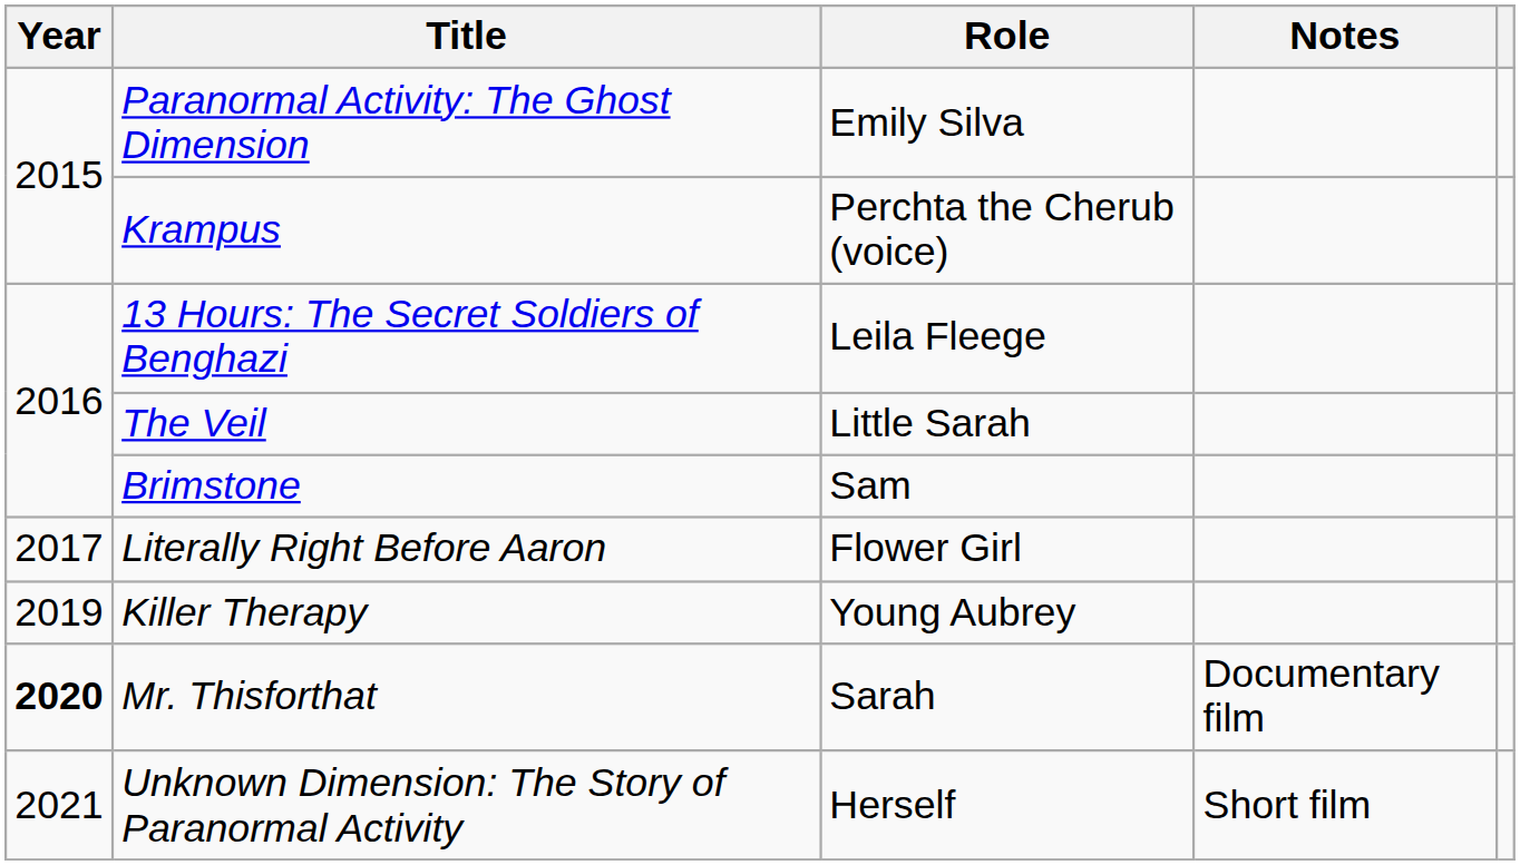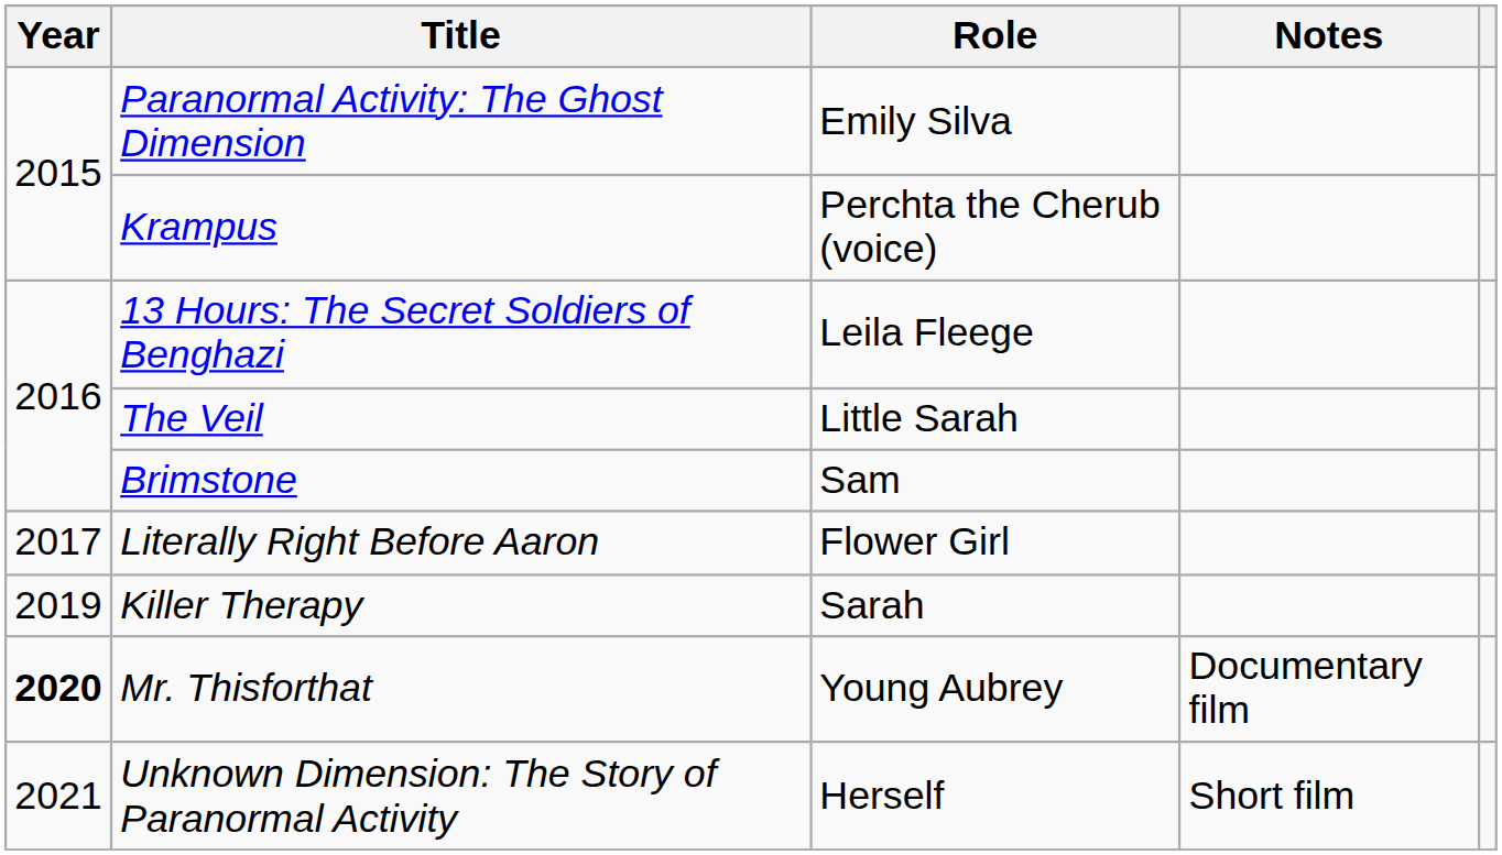Killer Therapy | Role: Young Aubrey -> Sarah
Mr. Thisforthat | Role: Sarah -> Young Aubrey
